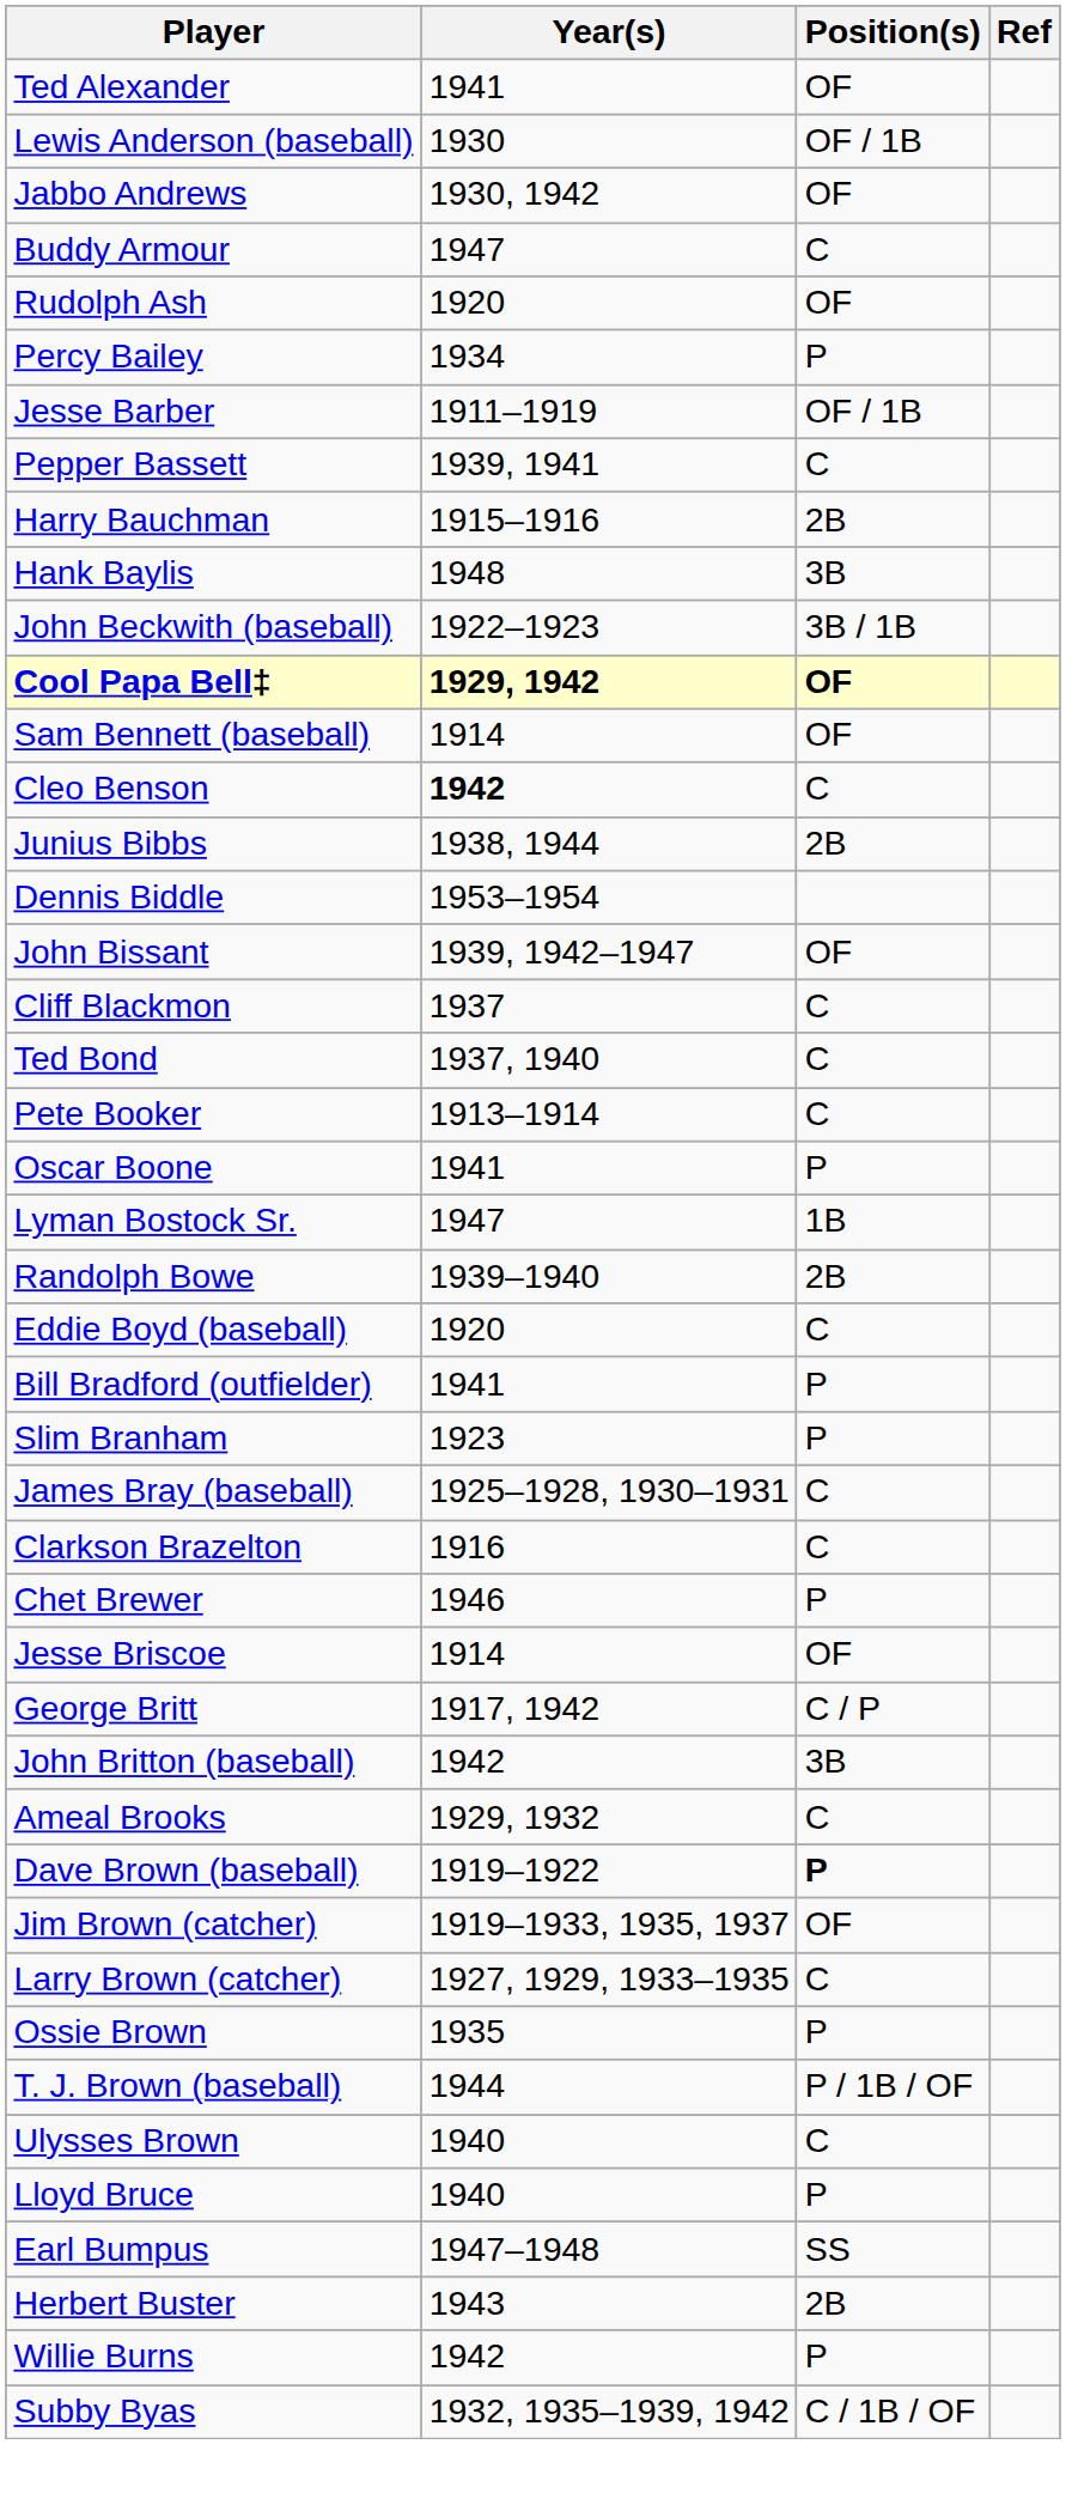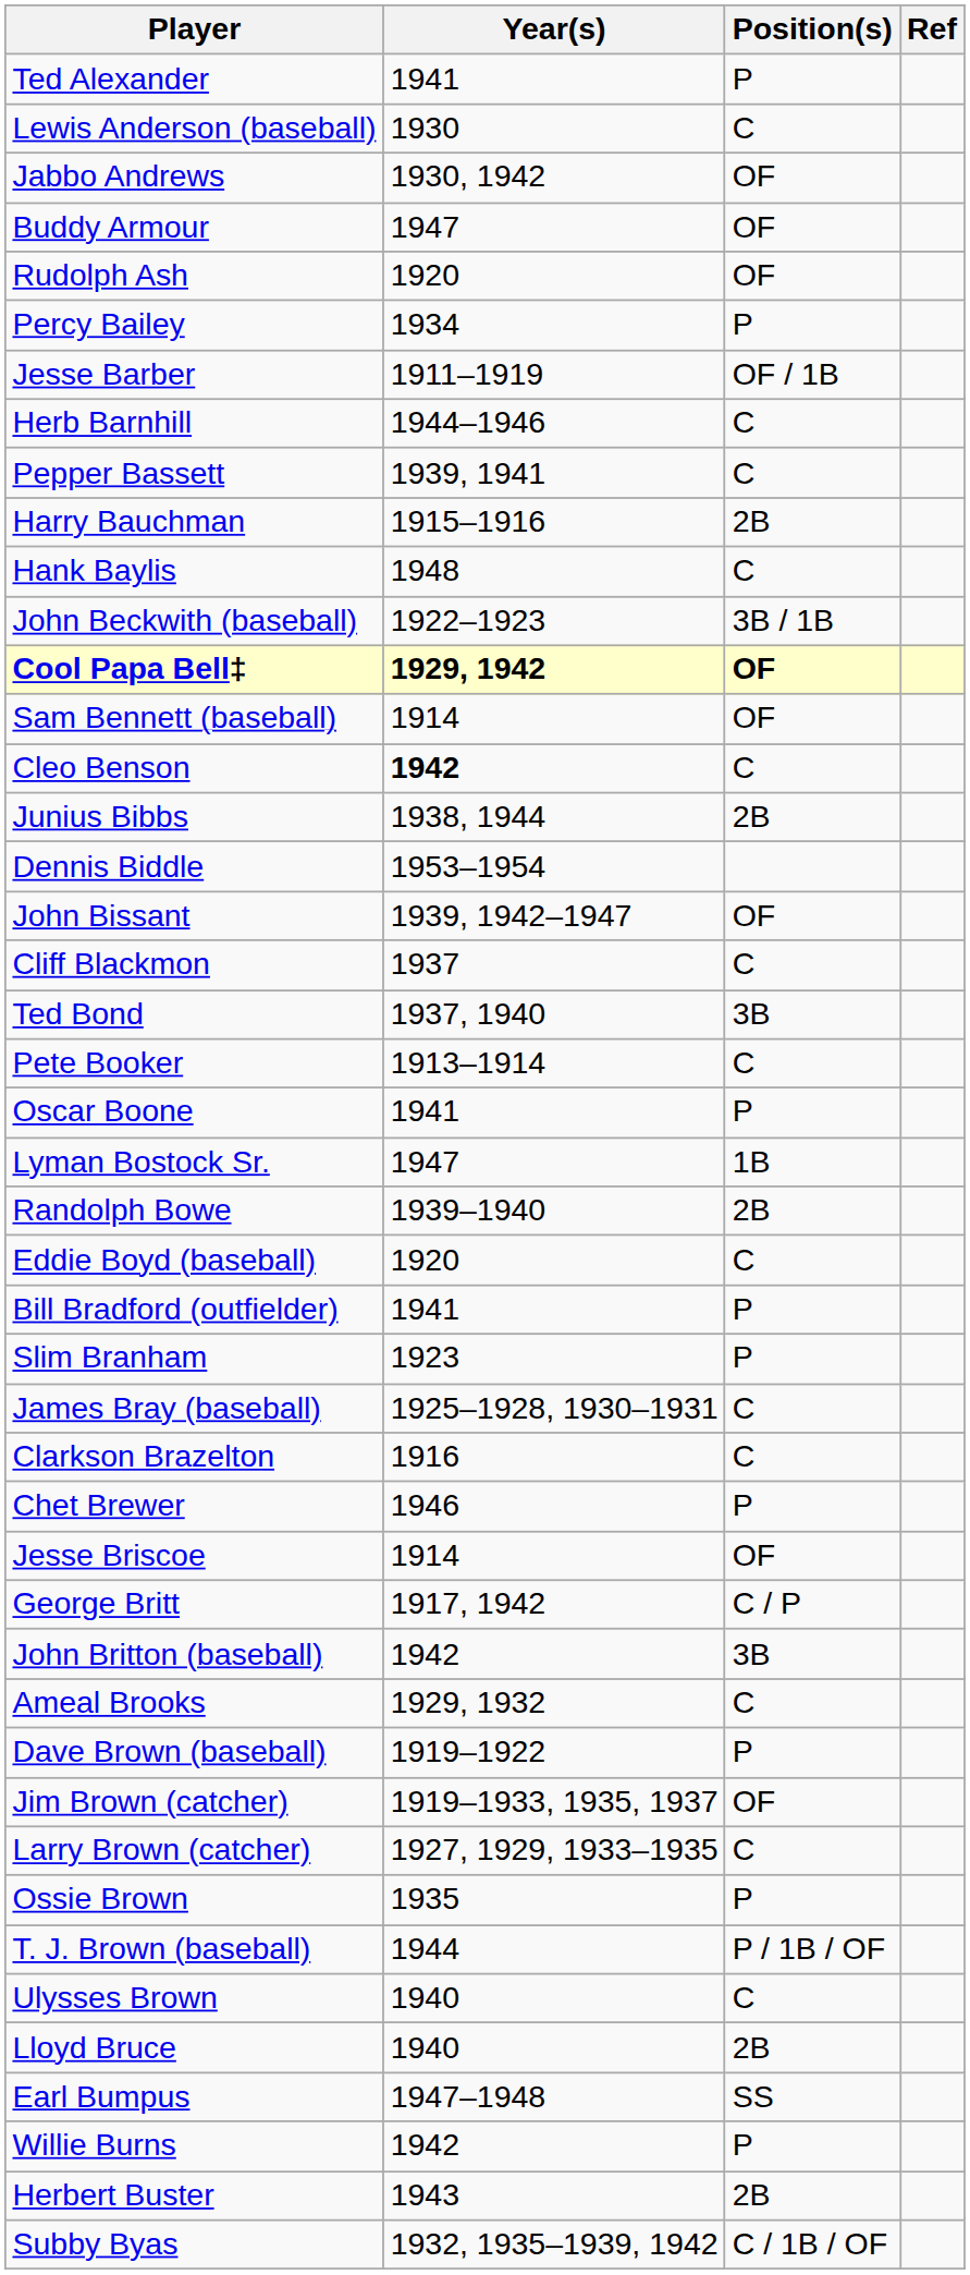Ted Alexander | Position(s): OF -> P
Lewis Anderson (baseball) | Position(s): OF / 1B -> C
Buddy Armour | Position(s): C -> OF
+ row: Herb Barnhill | 1944–1946 | C
Hank Baylis | Position(s): 3B -> C
Ted Bond | Position(s): C -> 3B
Dave Brown (baseball) | Position(s): bold -> normal
Lloyd Bruce | Position(s): P -> 2B
rows swapped: Willie Burns <-> Herbert Buster
